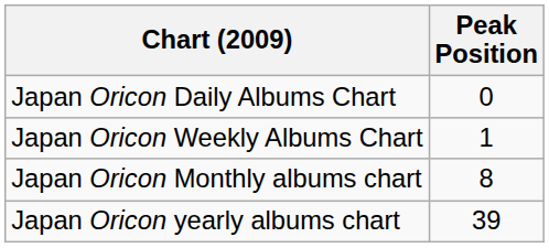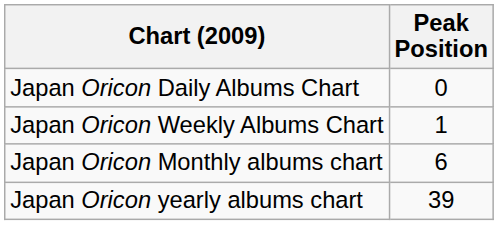Japan Oricon Monthly albums chart | Peak Position: 8 -> 6
